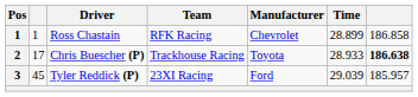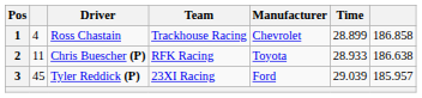Ross Chastain | column 2: 1 -> 4
Ross Chastain | Team: RFK Racing -> Trackhouse Racing
Chris Buescher (P) | column 2: 17 -> 11
Chris Buescher (P) | Team: Trackhouse Racing -> RFK Racing
Chris Buescher (P) | column 7: bold -> normal
